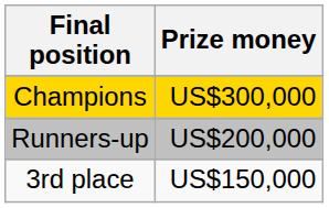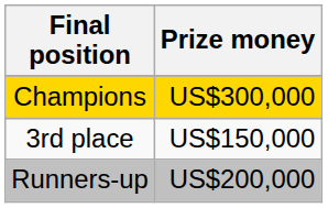rows swapped: Runners-up <-> 3rd place
